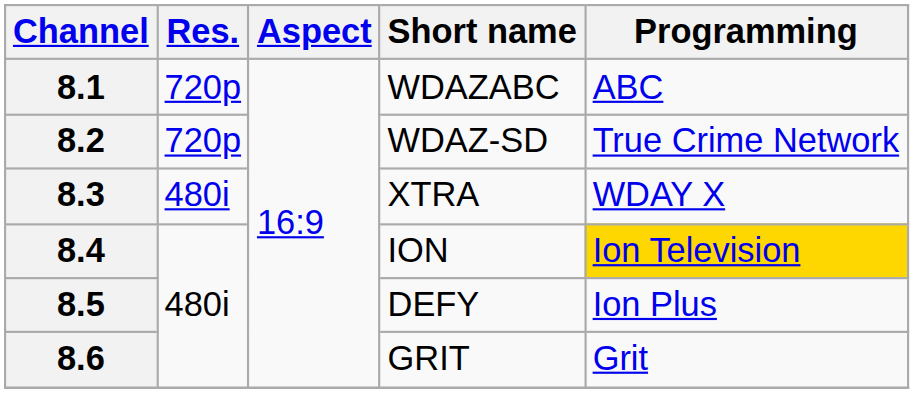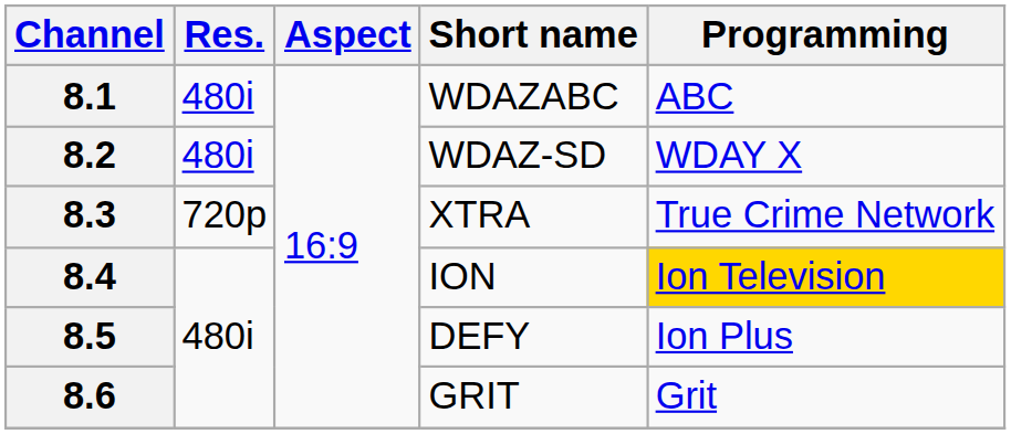8.1 | Res.: 720p -> 480i
8.2 | Res.: 720p -> 480i
8.2 | Programming: True Crime Network -> WDAY X
8.3 | Res.: 480i -> 720p
8.3 | Programming: WDAY X -> True Crime Network
